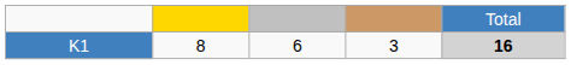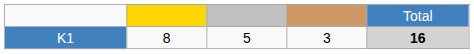K1 | column 3: 6 -> 5
